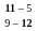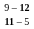rows swapped: 11 – 5 <-> 9 – 12
